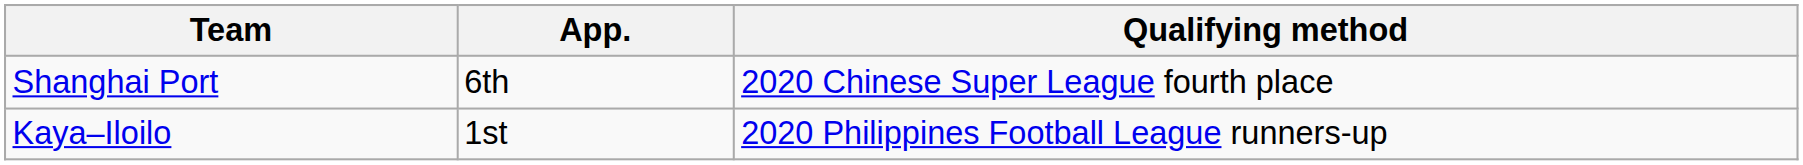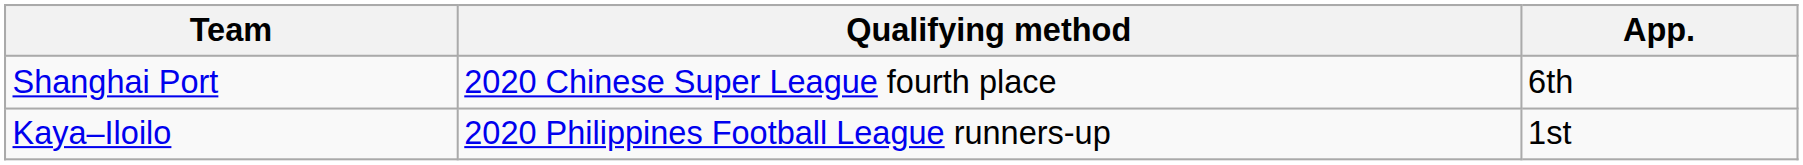columns swapped: Qualifying method <-> App.
